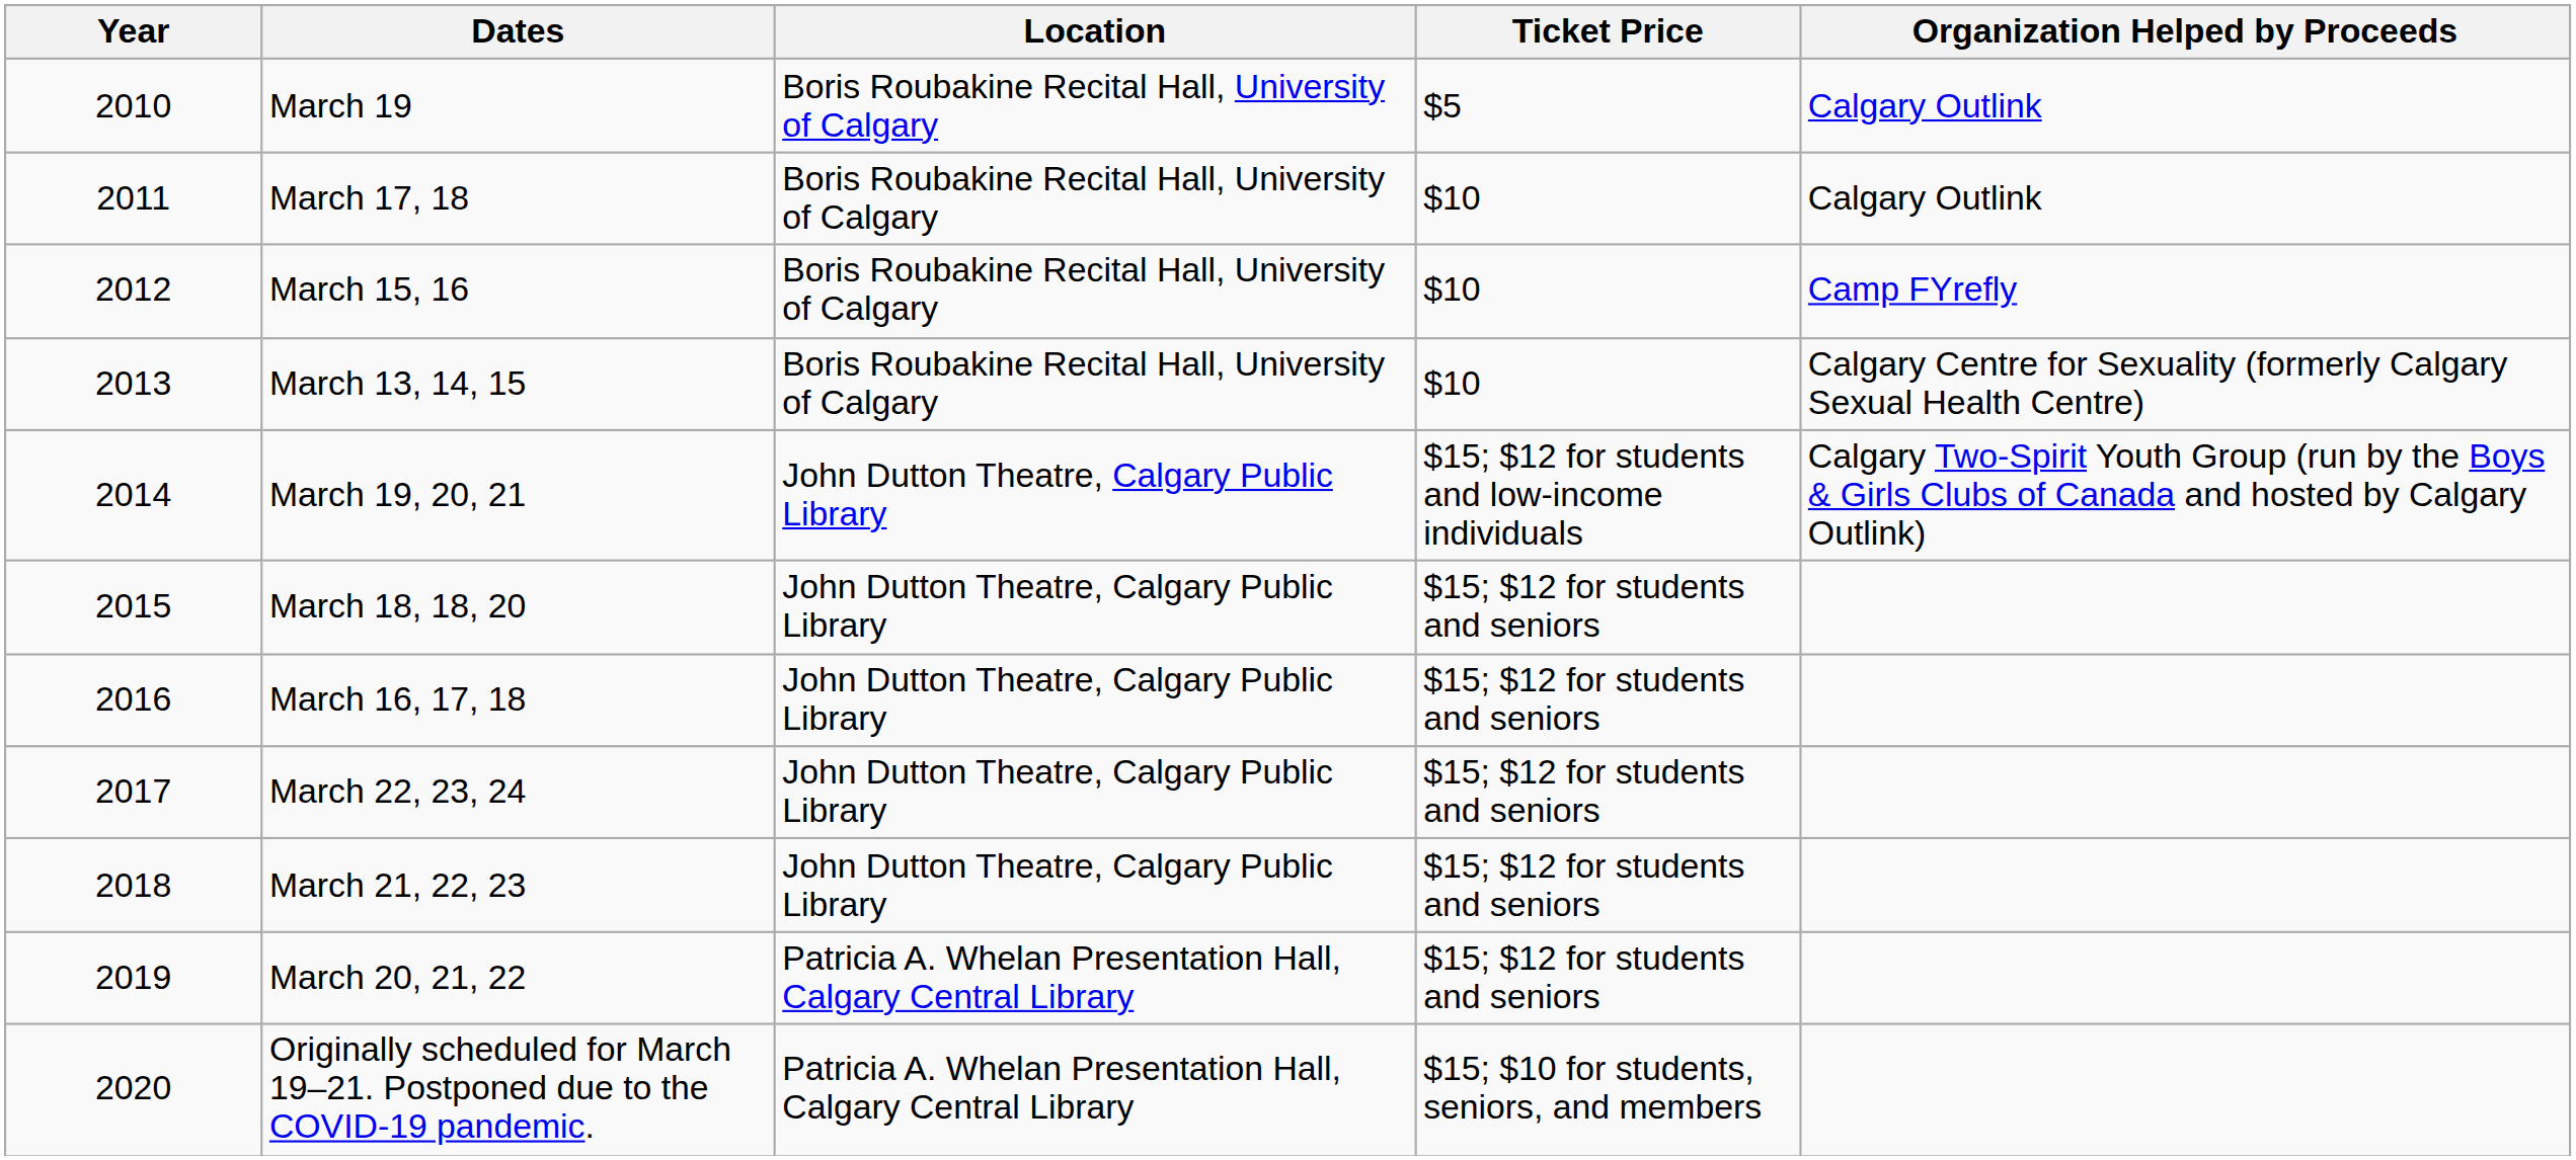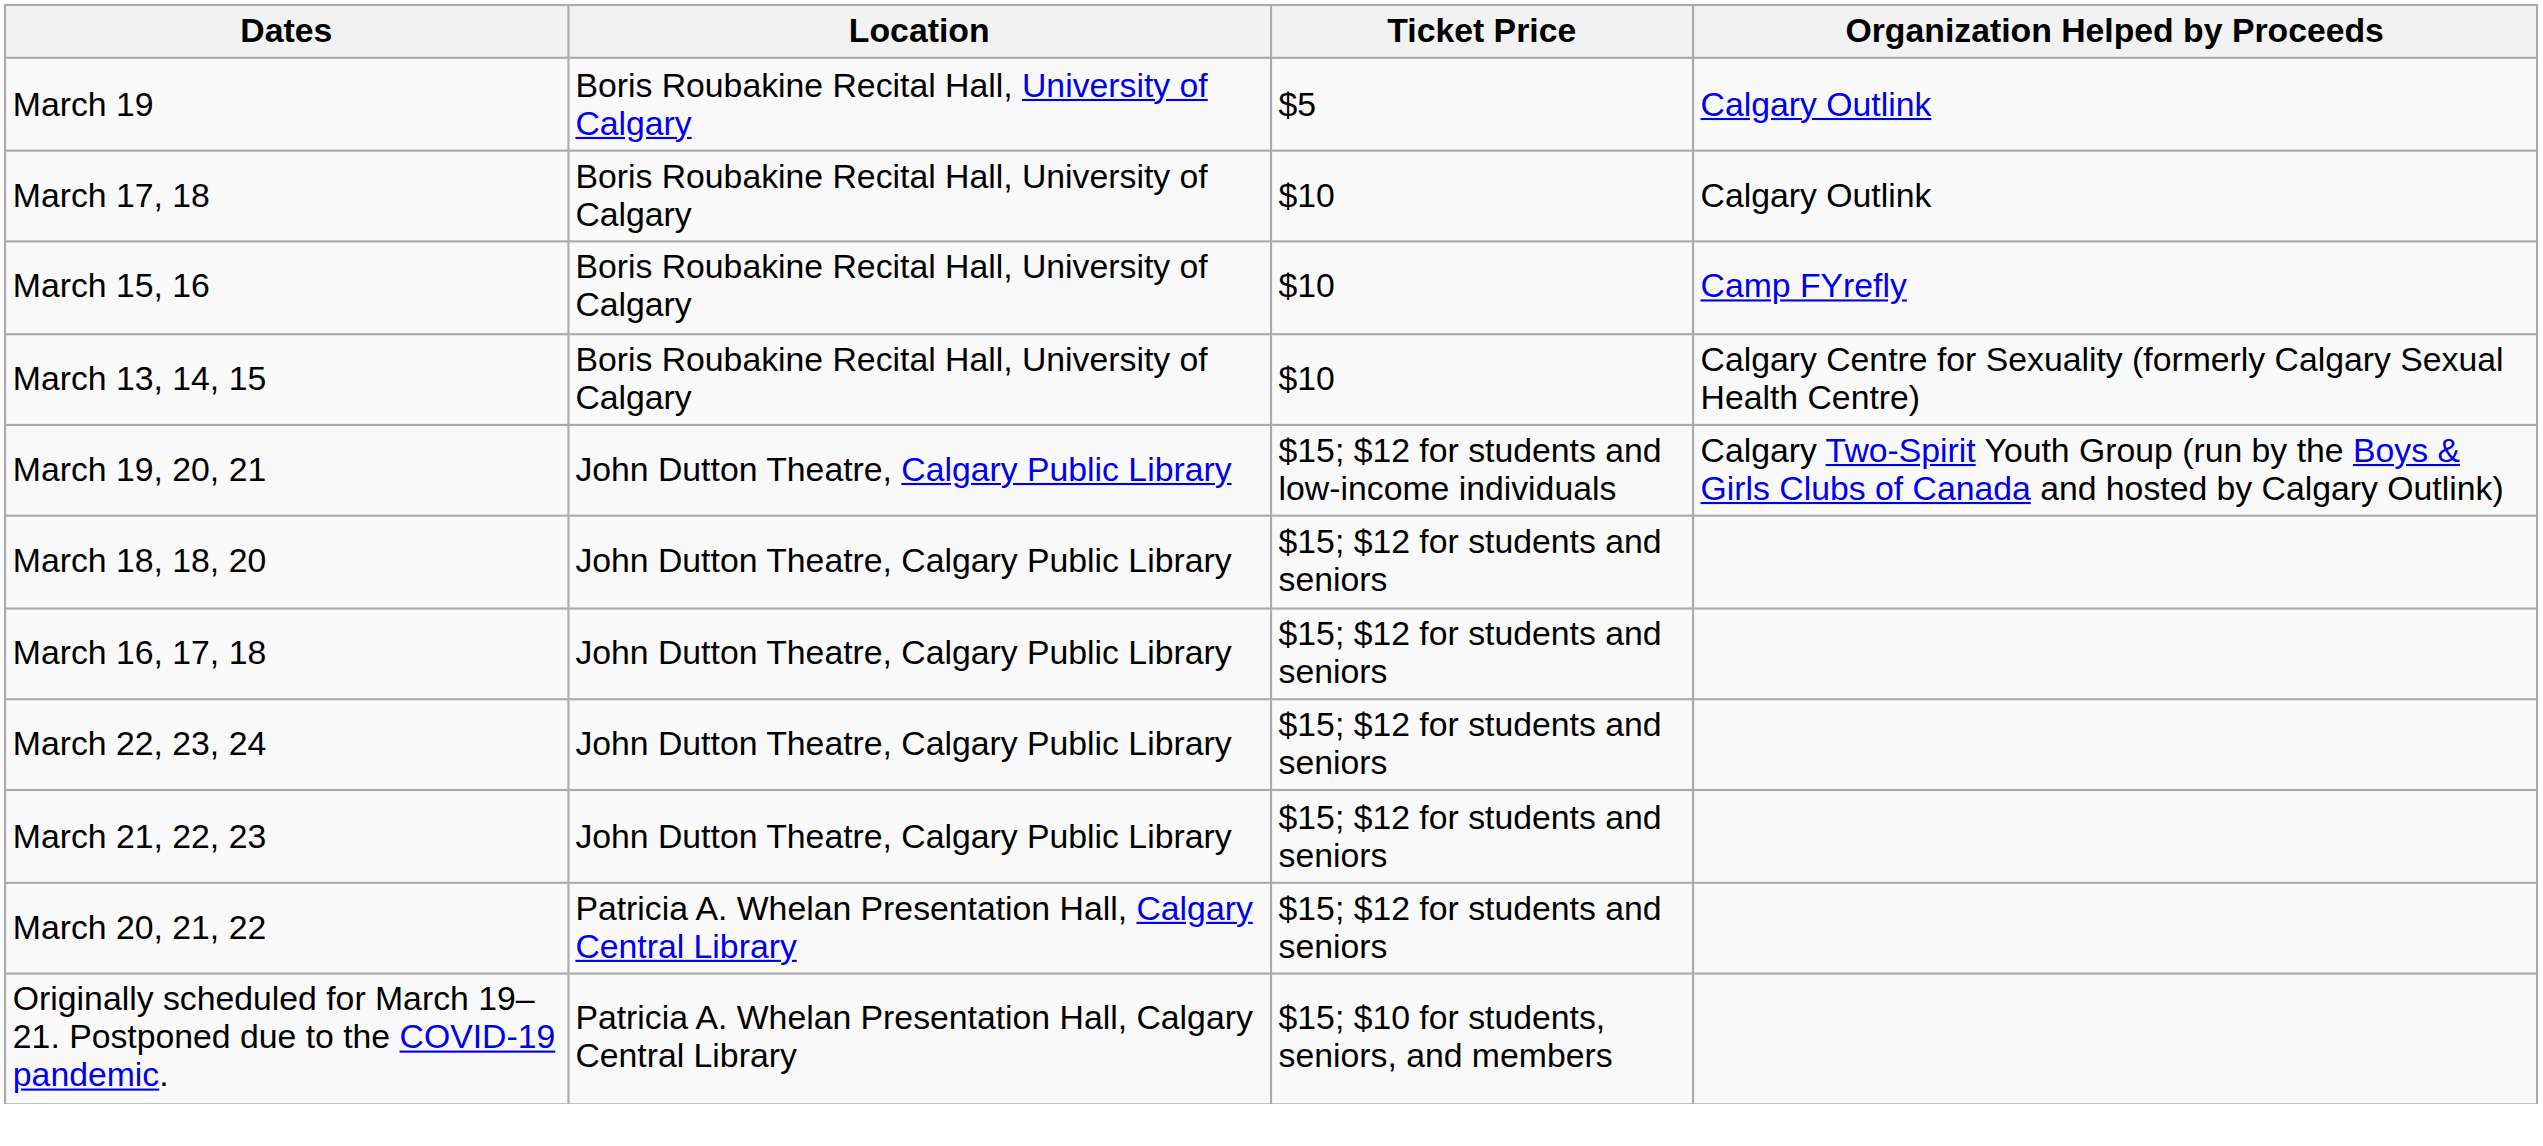- column: Year | 2010 | 2011 | 2012 | 2013 | 2014 | 2015 | 2016 | 2017 | 2018 | 2019 | 2020
